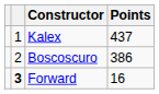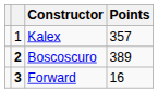Kalex | Points: 437 -> 357
Boscoscuro | column 2: normal -> bold
Boscoscuro | Points: 386 -> 389
